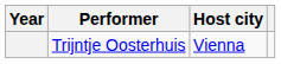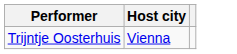- column: Year
